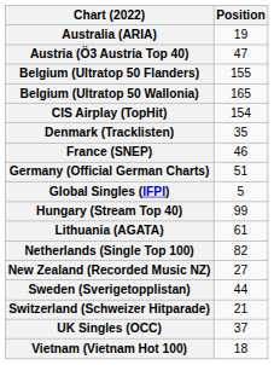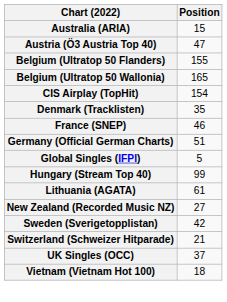Australia (ARIA) | Position: 19 -> 15
- row: Netherlands (Single Top 100) | 82
Sweden (Sverigetopplistan) | Position: 44 -> 42
